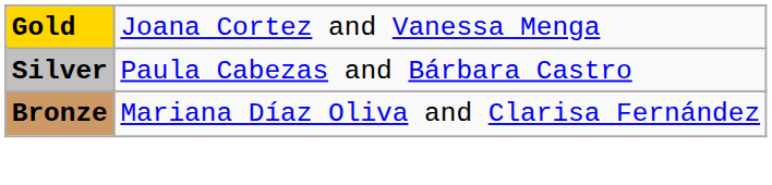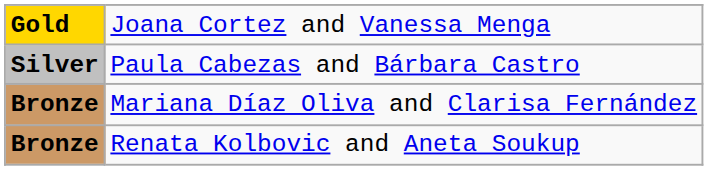+ row: Bronze | Renata Kolbovic and Aneta Soukup
